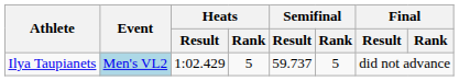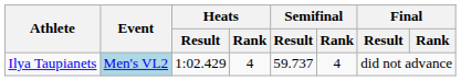Ilya Taupianets | Heats / Rank: 5 -> 4
Ilya Taupianets | Semifinal / Rank: 5 -> 4
